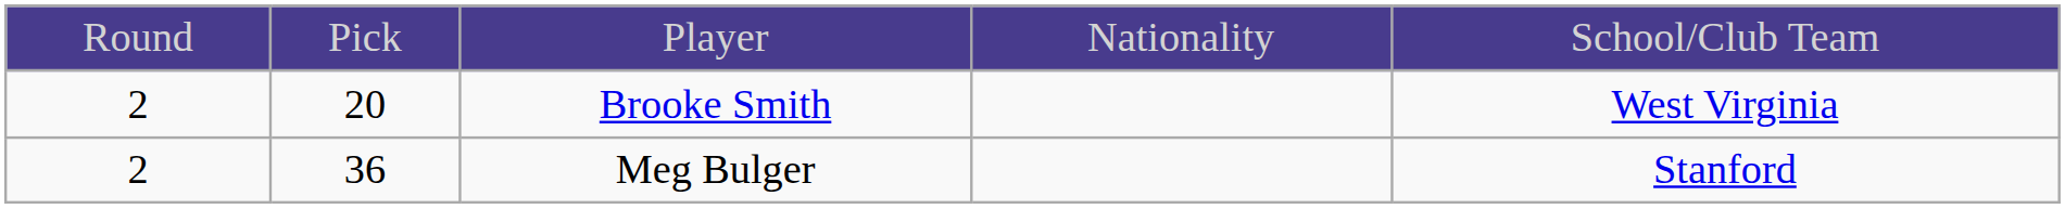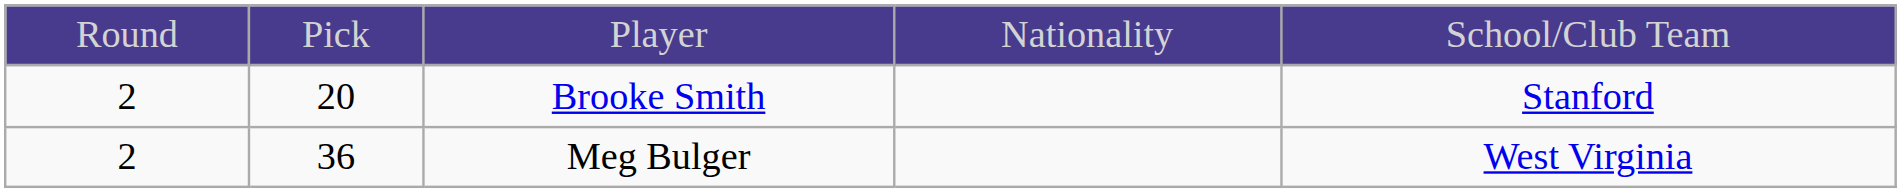Brooke Smith | column 5: West Virginia -> Stanford
Meg Bulger | column 5: Stanford -> West Virginia
